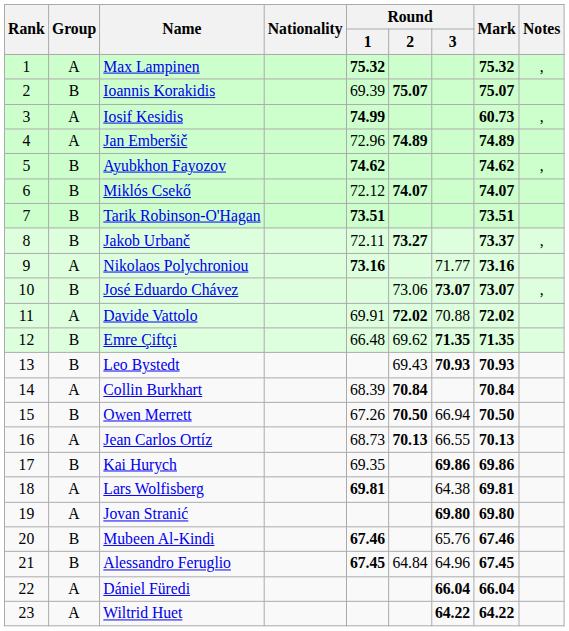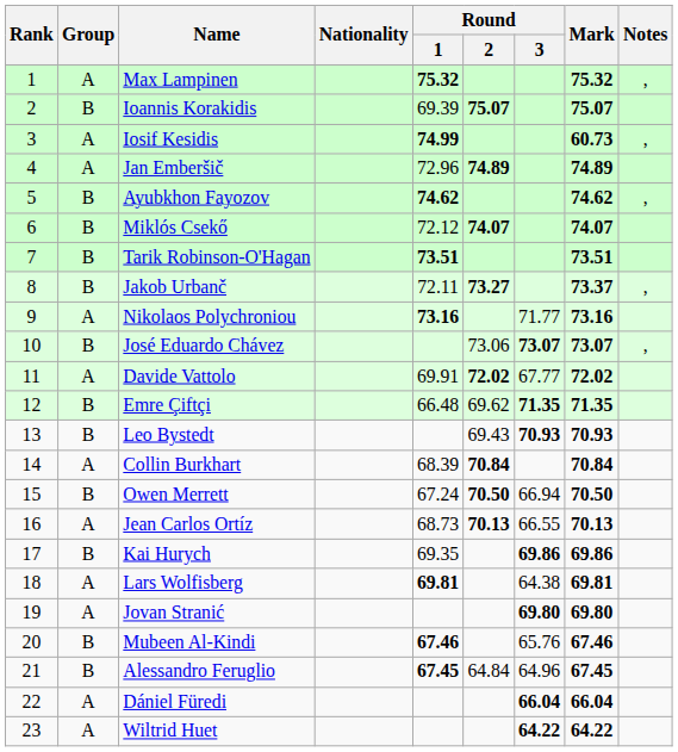Davide Vattolo | Round / 3: 70.88 -> 67.77
Owen Merrett | Round / 1: 67.26 -> 67.24
